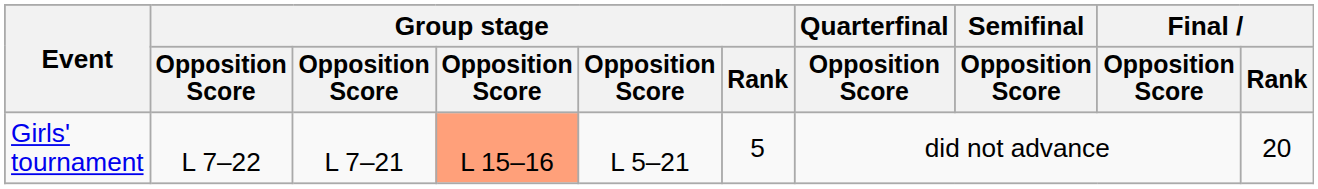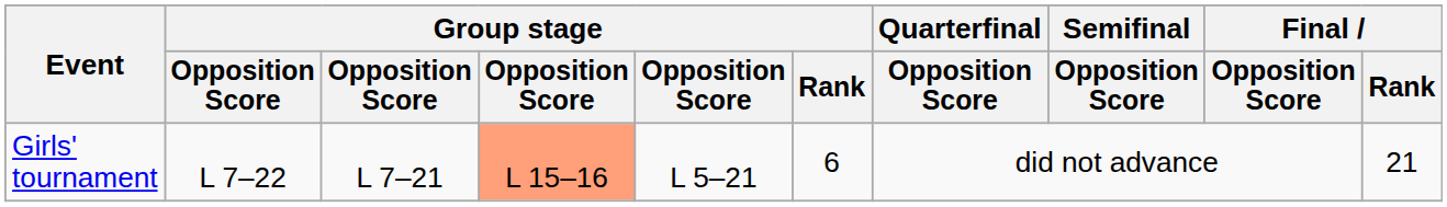Girls' tournament | Group stage / Rank: 5 -> 6
Girls' tournament | Final / Rank: 20 -> 21
